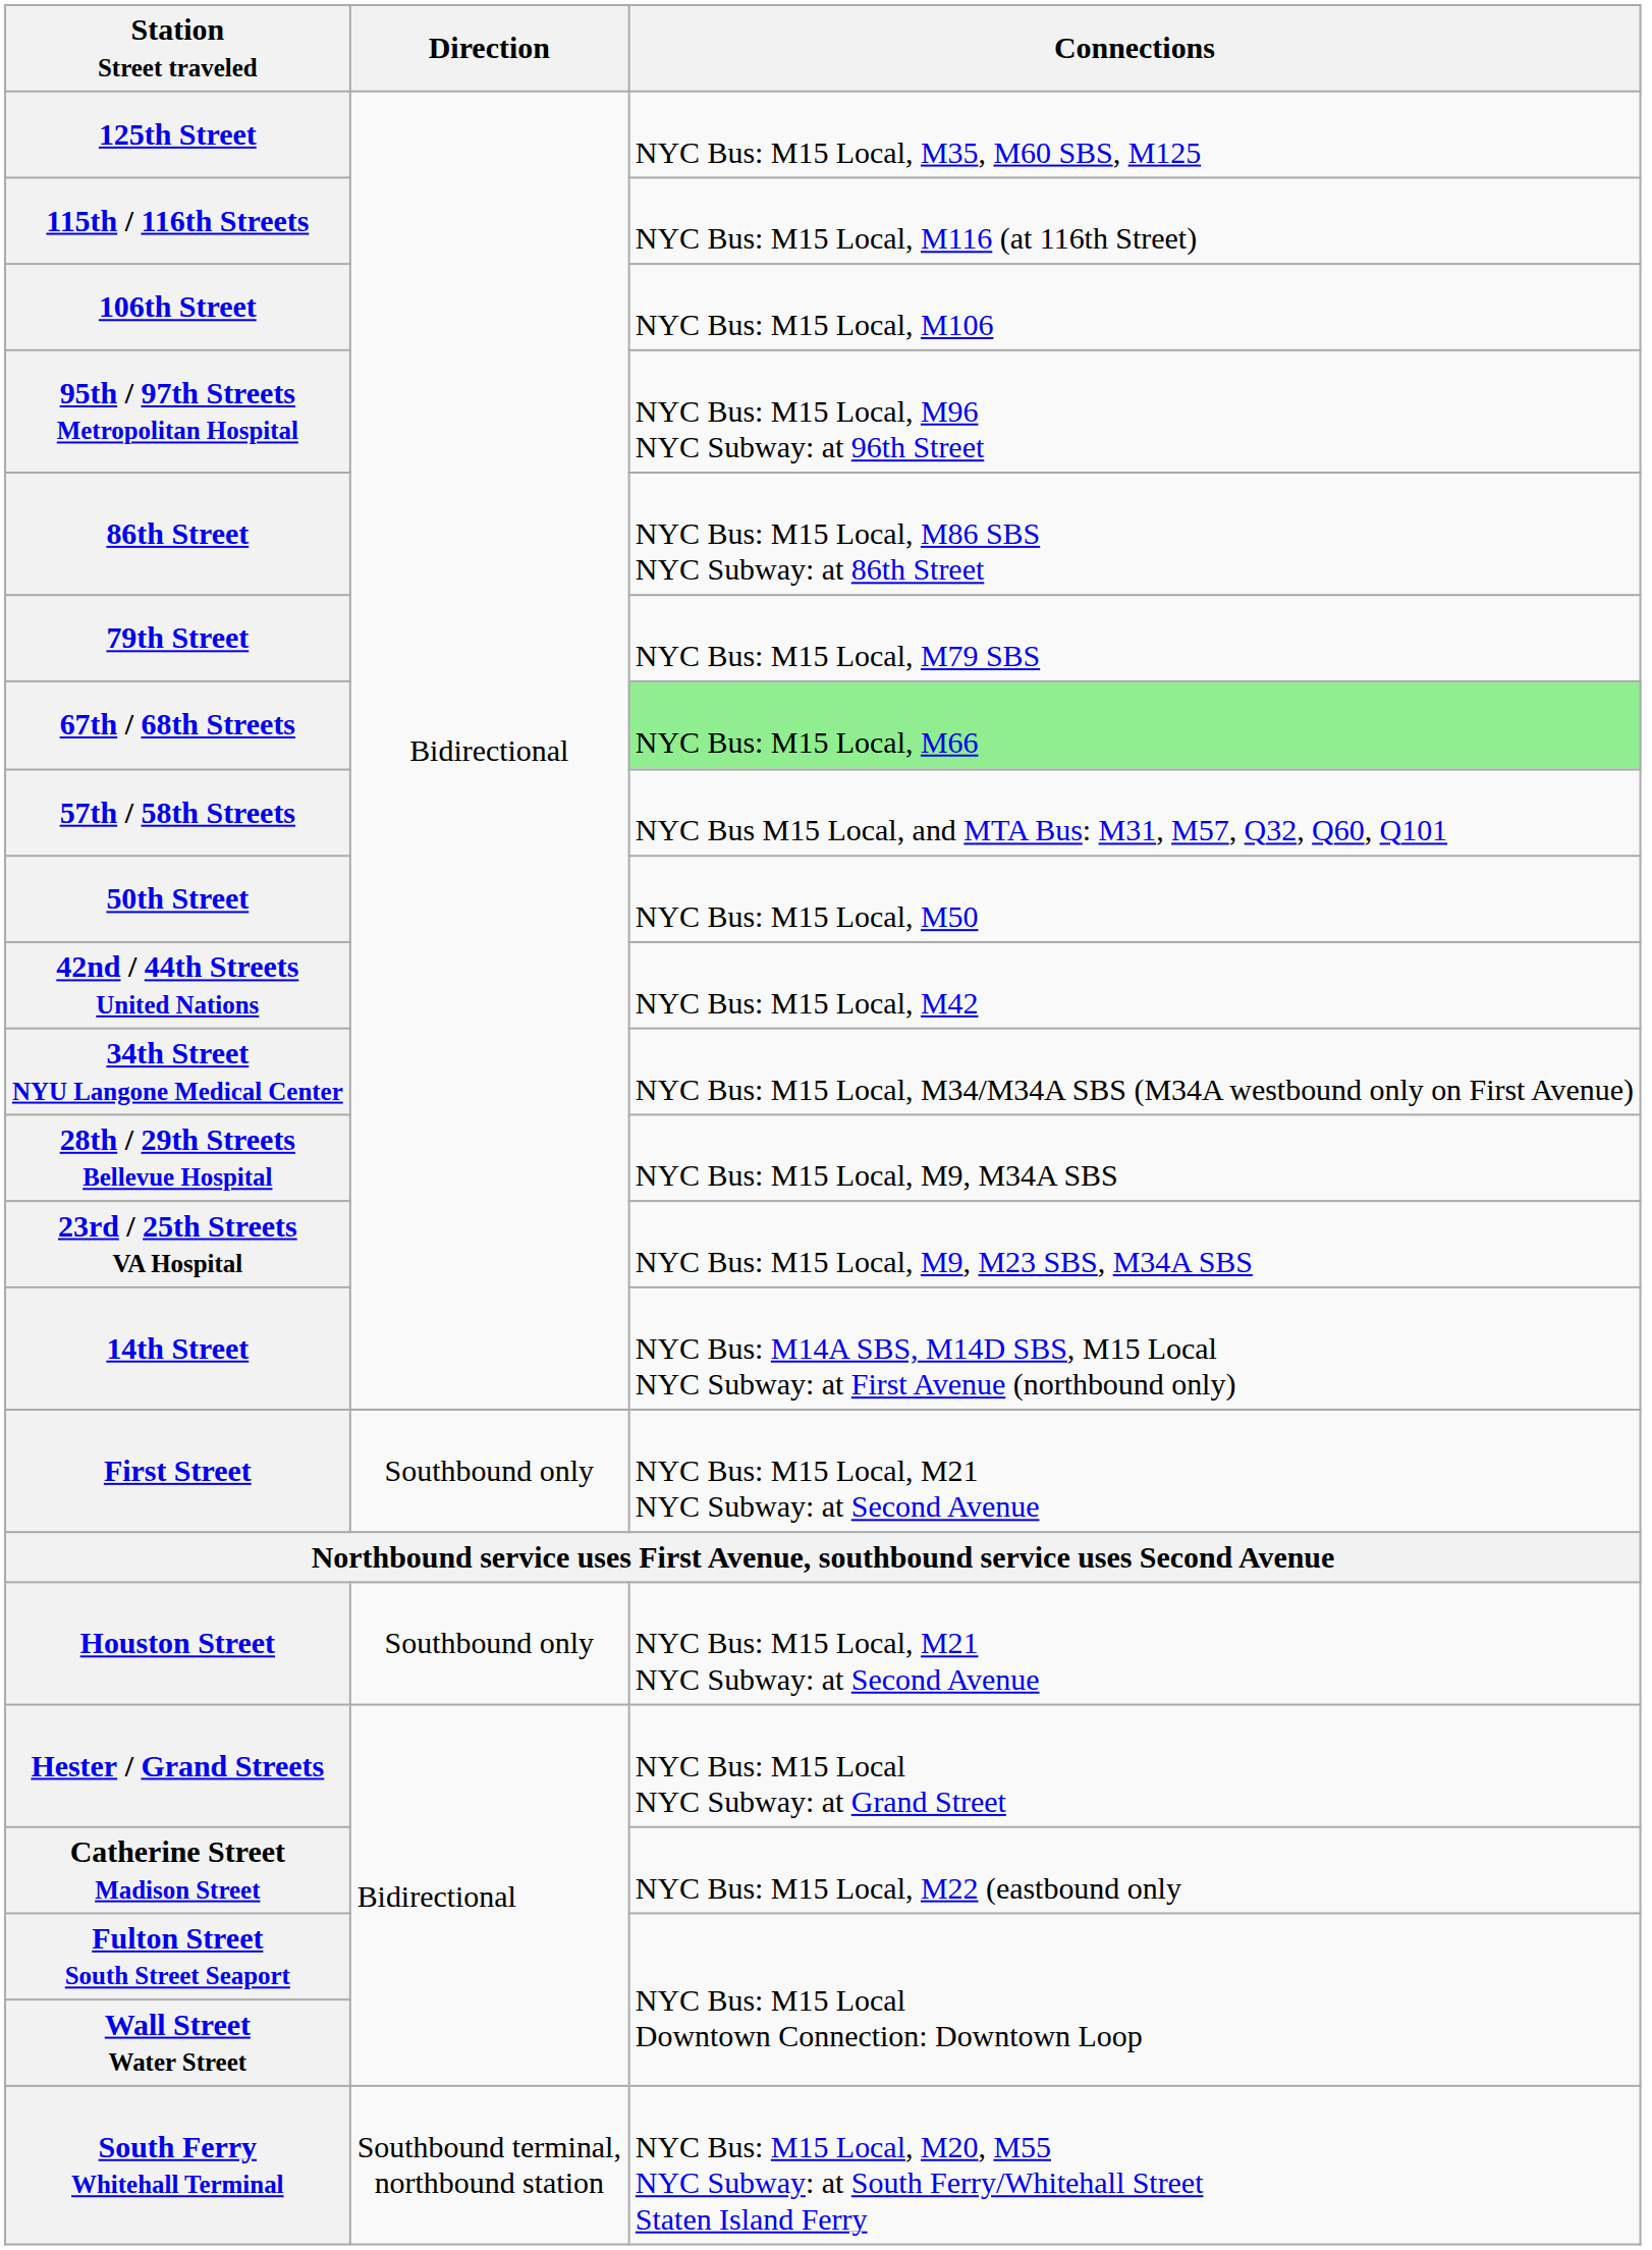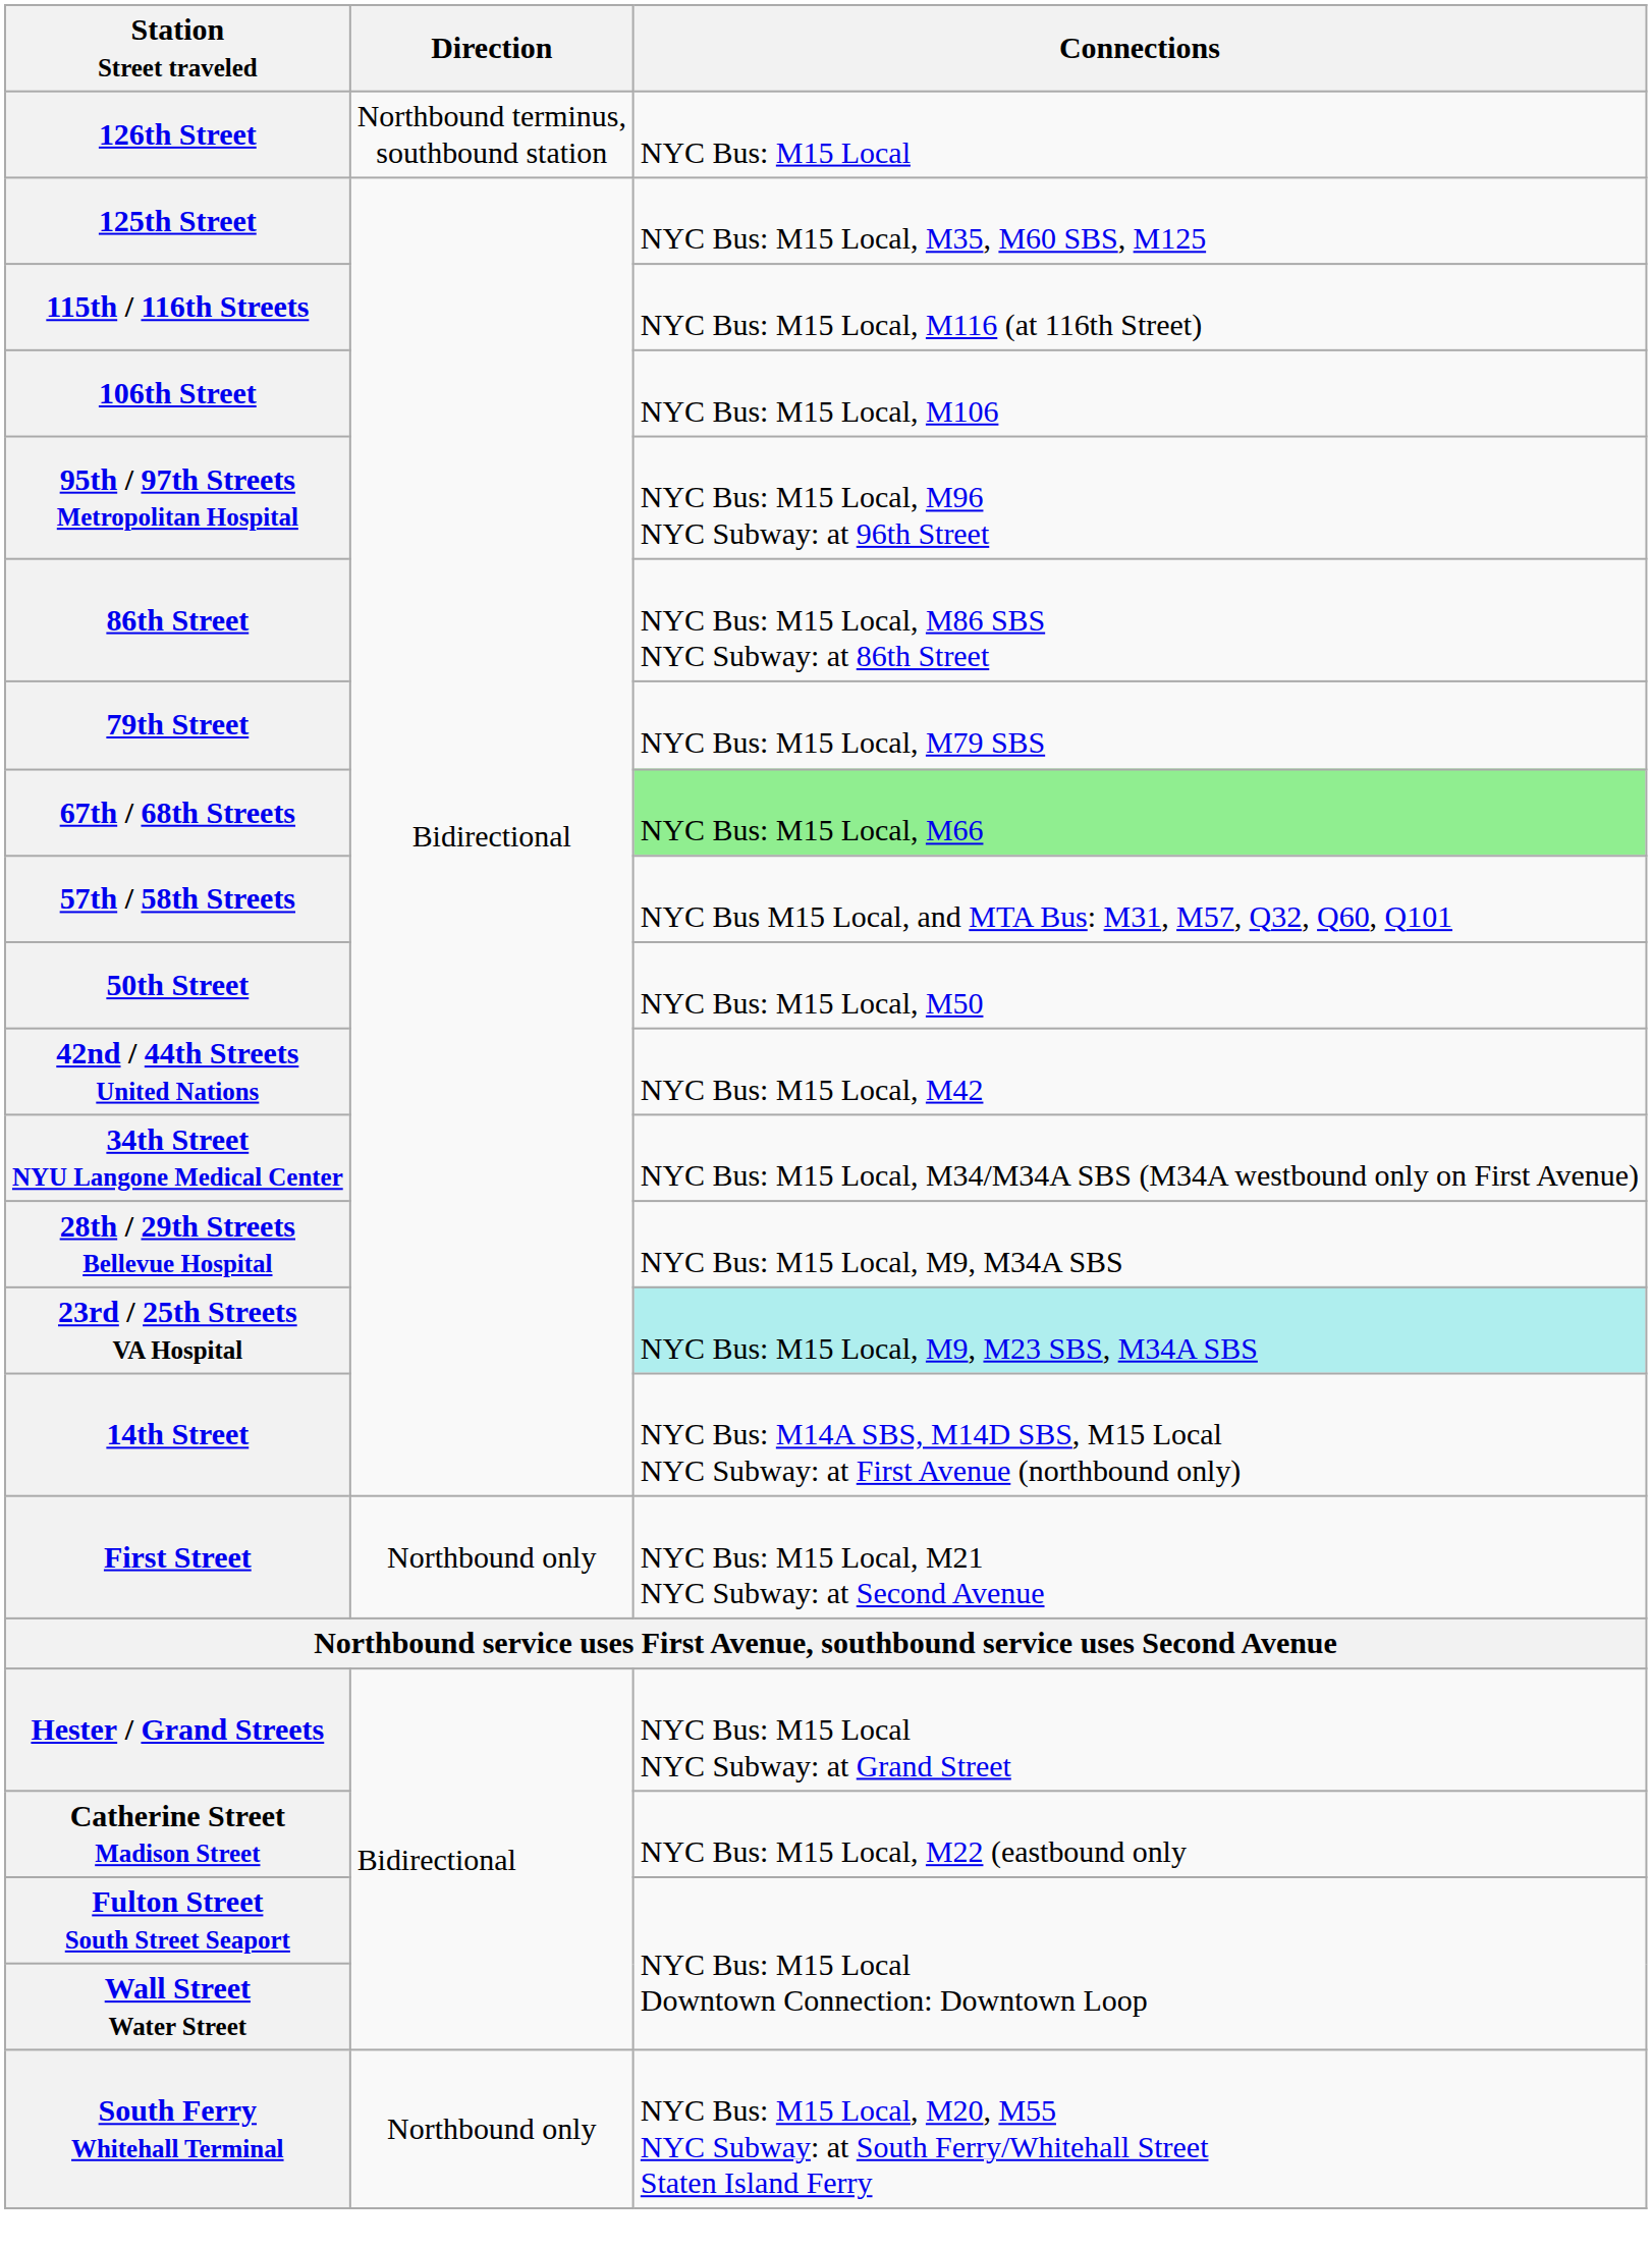+ row: 126th Street | Northbound terminus, southbound station | NYC Bus: M15 Local
23rd / 25th Streets VA Hospital | Connections: no background -> paleturquoise background
First Street | Direction: Southbound only -> Northbound only
- row: Houston Street | Southbound only | NYC Bus: M15 Local, M21 NYC Subway: at Second Avenue
South Ferry Whitehall Terminal | Direction: Southbound terminal, northbound station -> Northbound only
